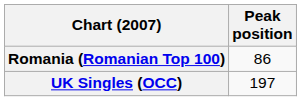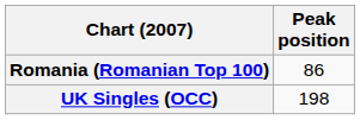UK Singles (OCC) | Peak position: 197 -> 198
